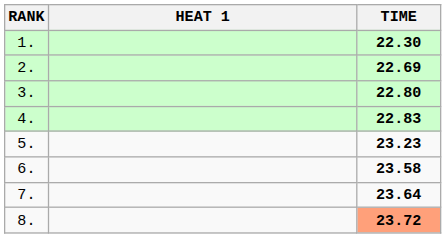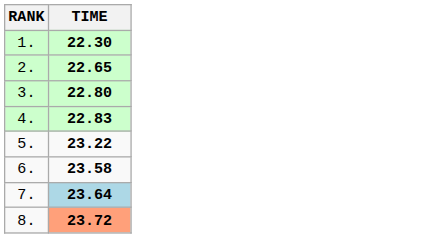- column: HEAT 1
2. | TIME: 22.69 -> 22.65
5. | TIME: 23.23 -> 23.22
7. | TIME: no background -> lightblue background
